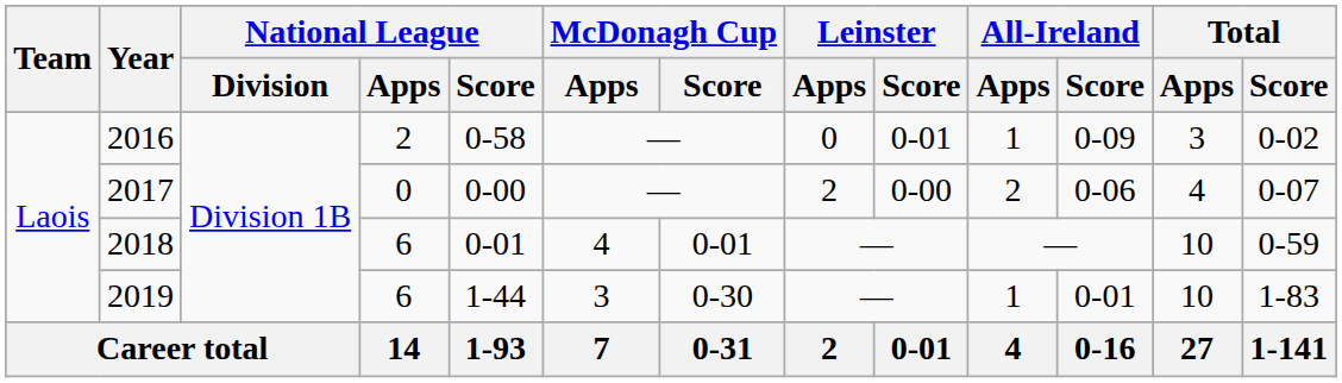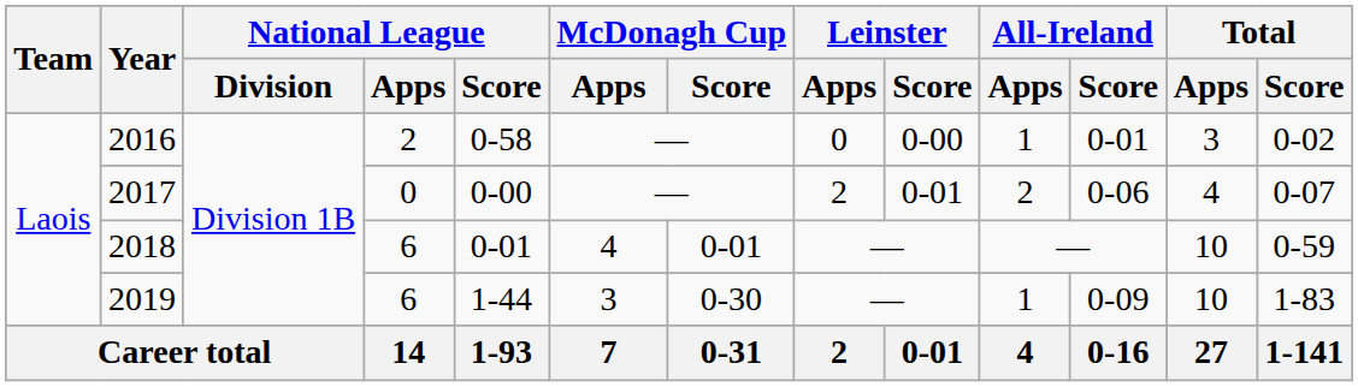2016 | Leinster / Score: 0-01 -> 0-00
2016 | All-Ireland / Score: 0-09 -> 0-01
2017 | Leinster / Score: 0-00 -> 0-01
2019 | All-Ireland / Score: 0-01 -> 0-09
